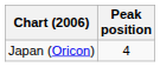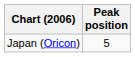Japan (Oricon) | Peak position: 4 -> 5
